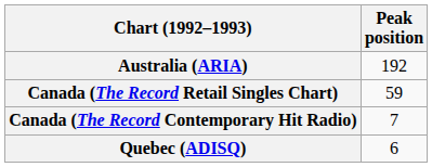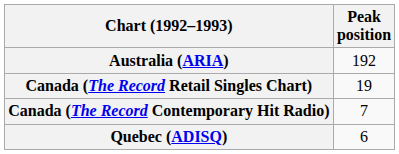Canada (The Record Retail Singles Chart) | Peak position: 59 -> 19
